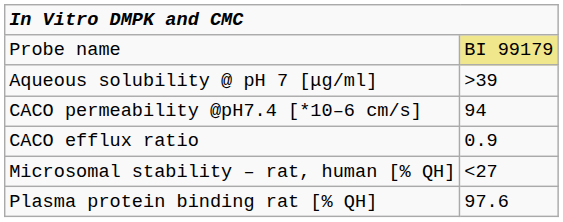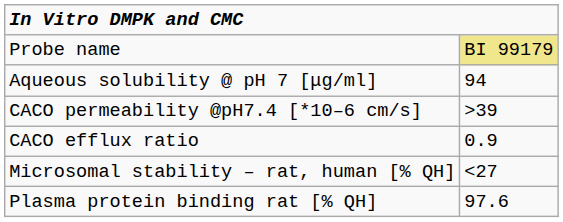Aqueous solubility @ pH 7 [μg/ml] | column 2: >39 -> 94
CACO permeability @pH7.4 [*10–6 cm/s] | column 2: 94 -> >39
